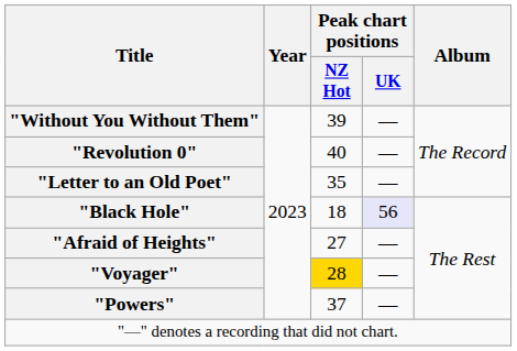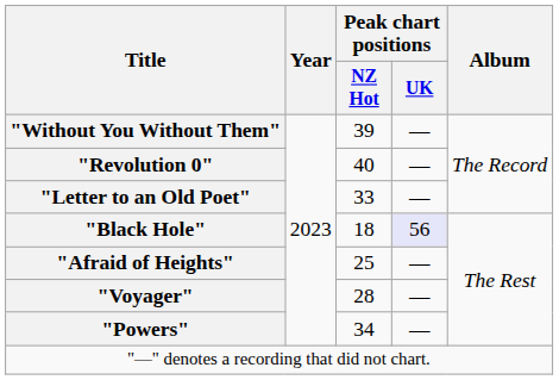"Letter to an Old Poet" | Peak chart positions / NZ Hot: 35 -> 33
"Afraid of Heights" | Peak chart positions / NZ Hot: 27 -> 25
"Voyager" | Peak chart positions / NZ Hot: gold background -> no background
"Powers" | Peak chart positions / NZ Hot: 37 -> 34
